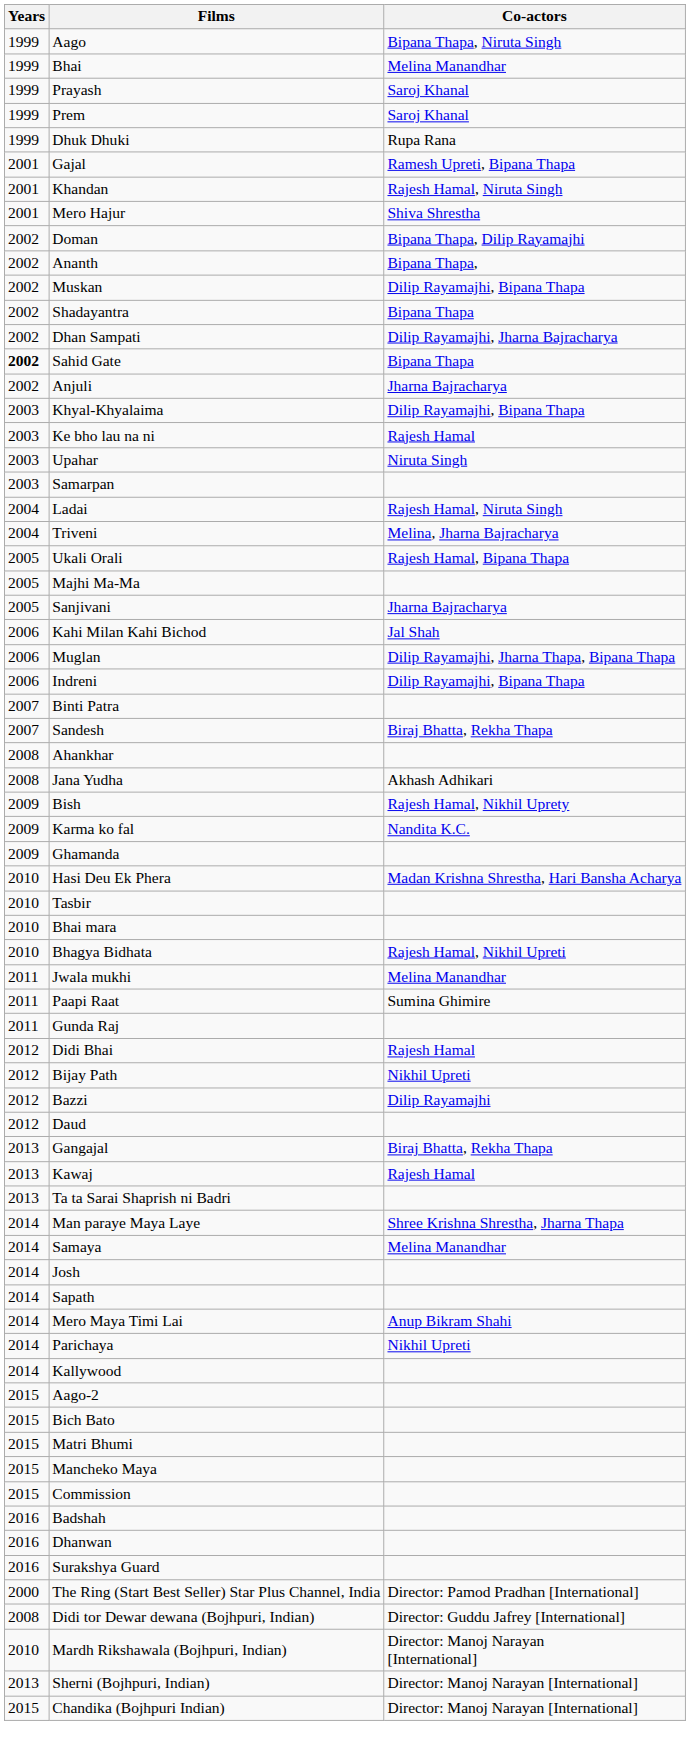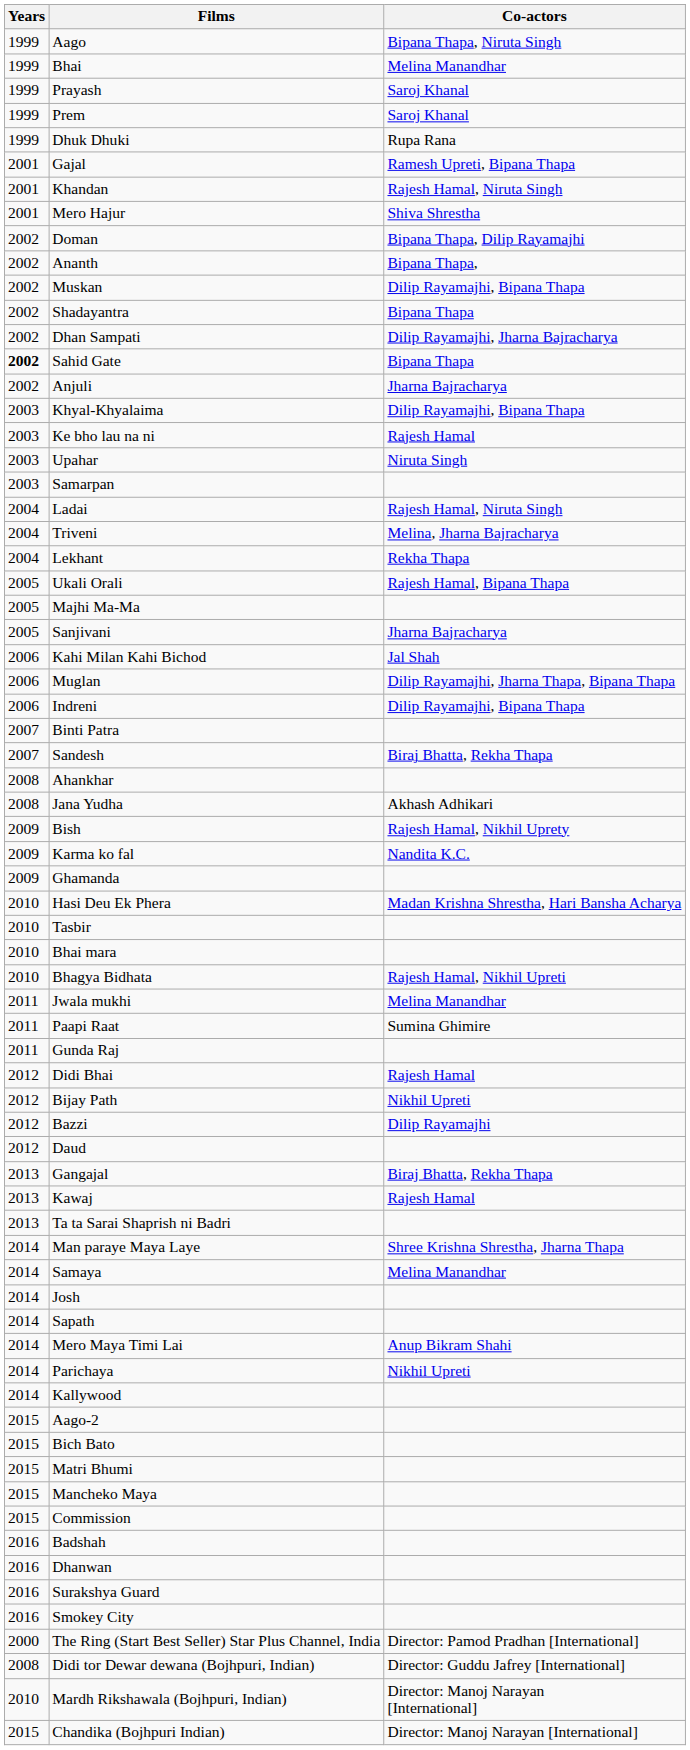+ row: 2004 | Lekhant | Rekha Thapa
+ row: 2016 | Smokey City
- row: 2013 | Sherni (Bojhpuri, Indian) | Director: Manoj Narayan [International]
